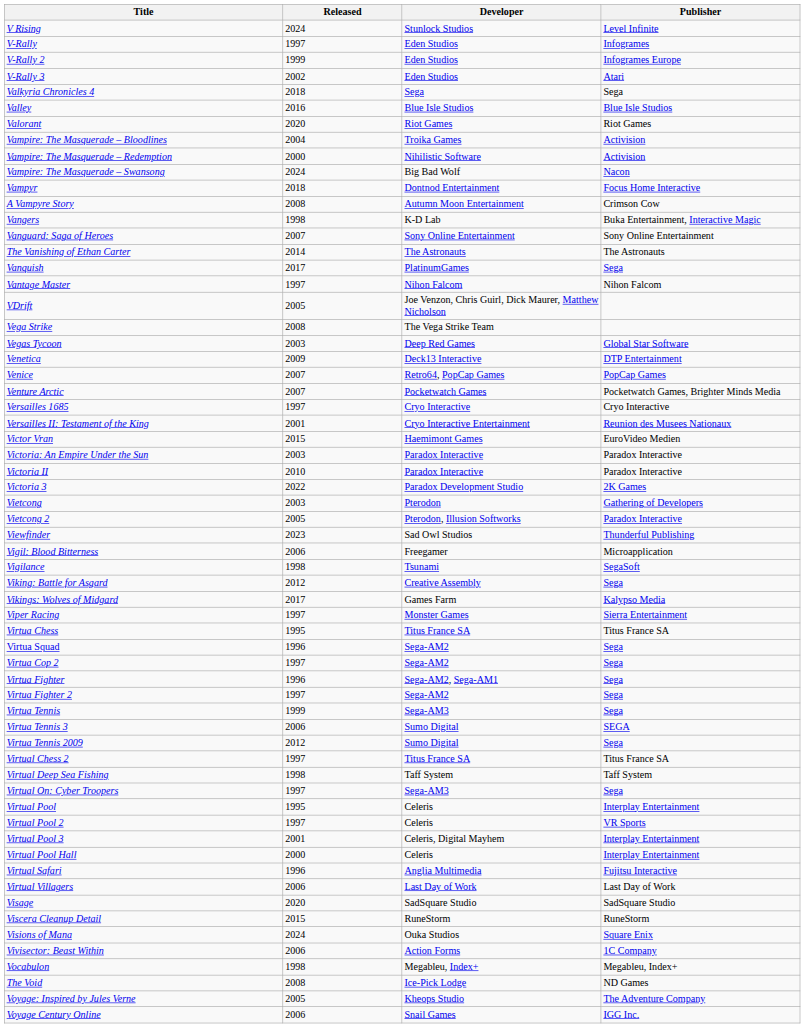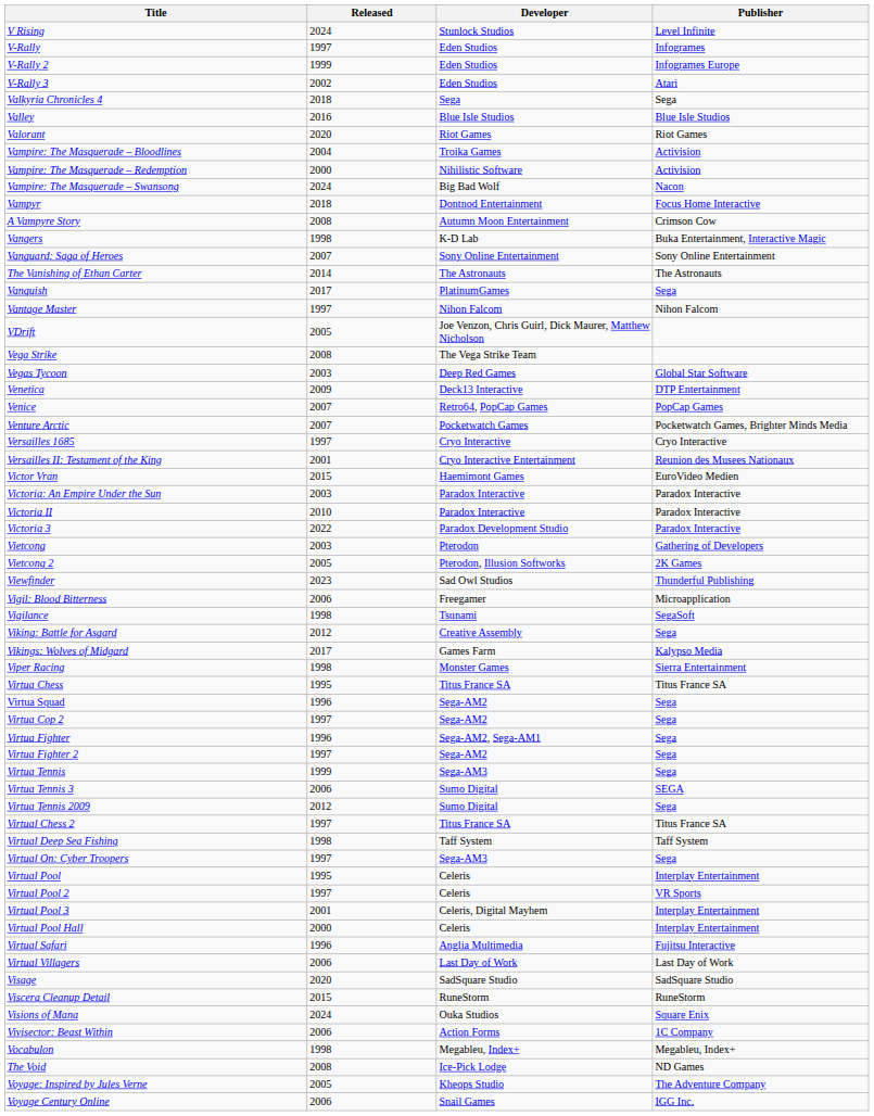Victoria 3 | Publisher: 2K Games -> Paradox Interactive
Vietcong 2 | Publisher: Paradox Interactive -> 2K Games
Viper Racing | Released: 1997 -> 1998
